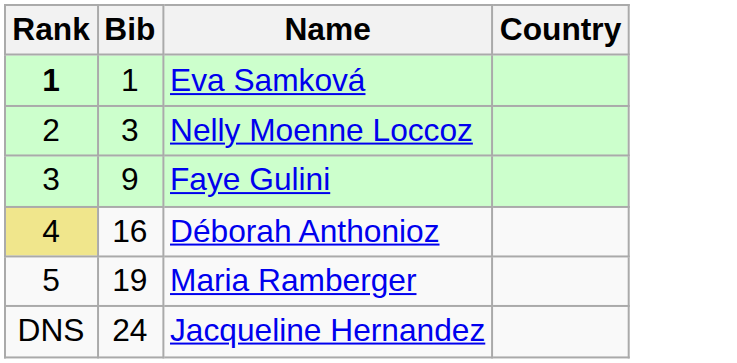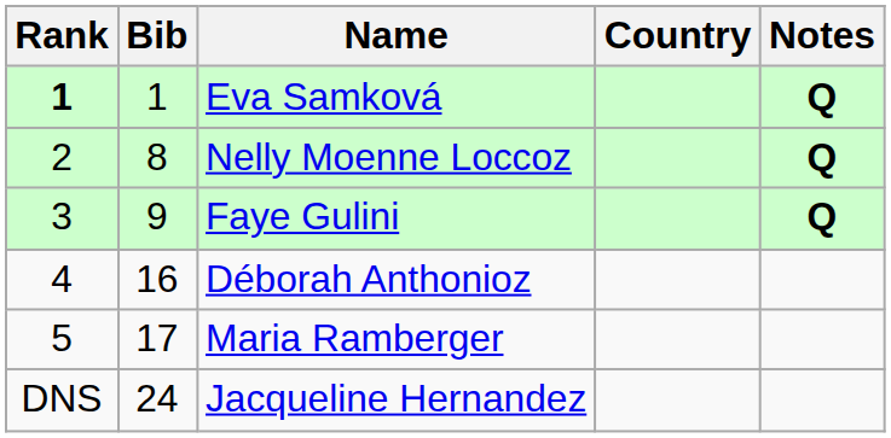+ column: Notes | Q | Q | Q
Nelly Moenne Loccoz | Bib: 3 -> 8
Déborah Anthonioz | Rank: khaki background -> no background
Maria Ramberger | Bib: 19 -> 17
